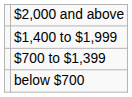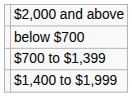rows swapped: $1,400 to $1,999 <-> below $700
